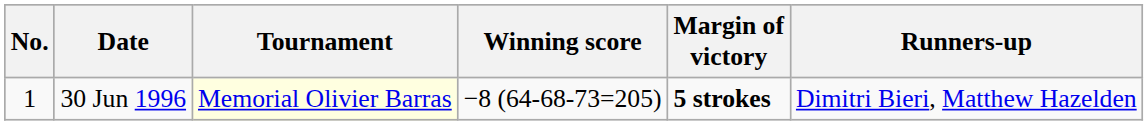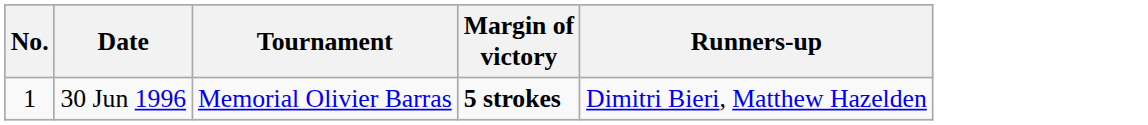- column: Winning score | −8 (64-68-73=205)
30 Jun 1996 | Tournament: lightyellow background -> no background
